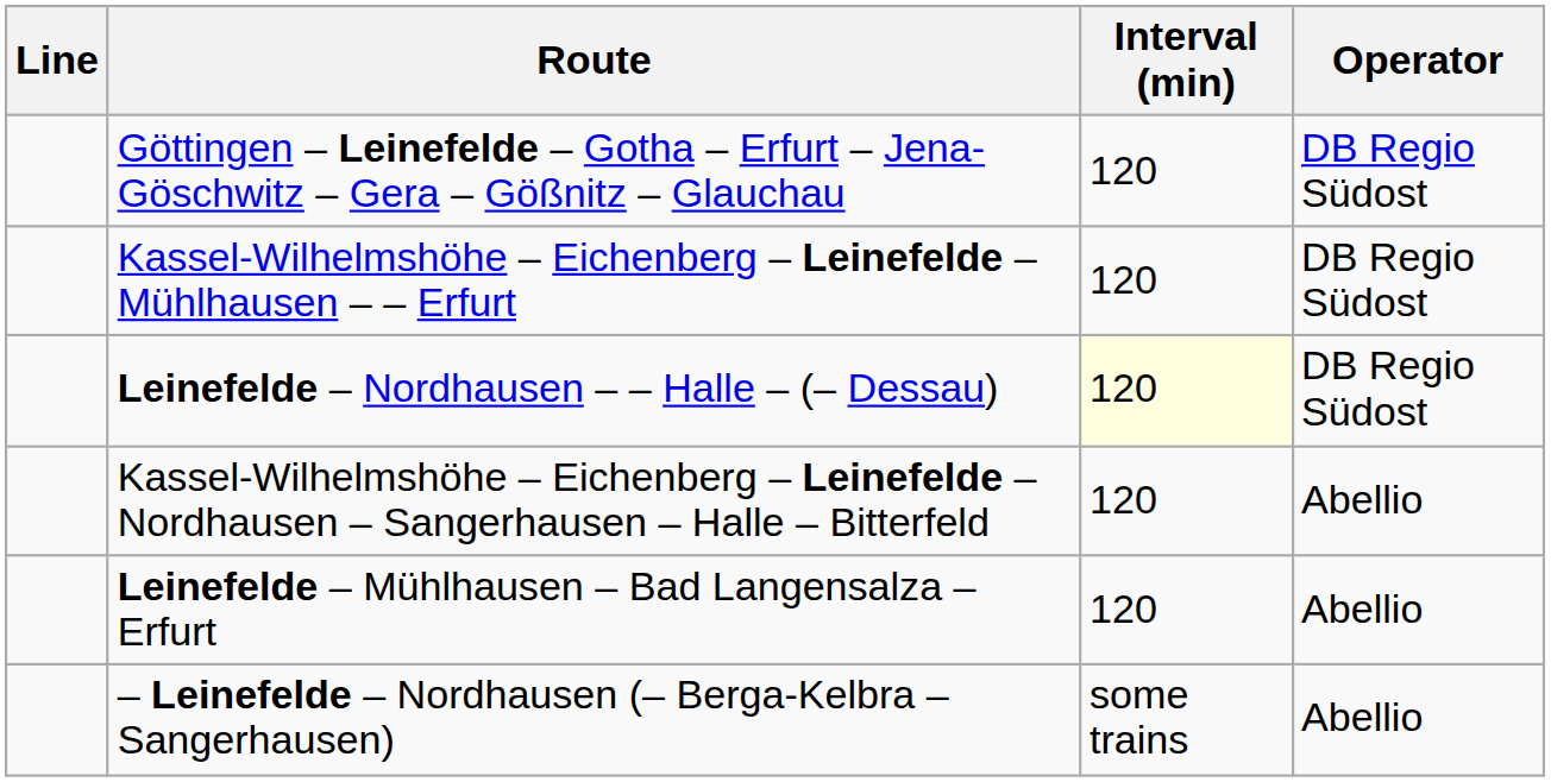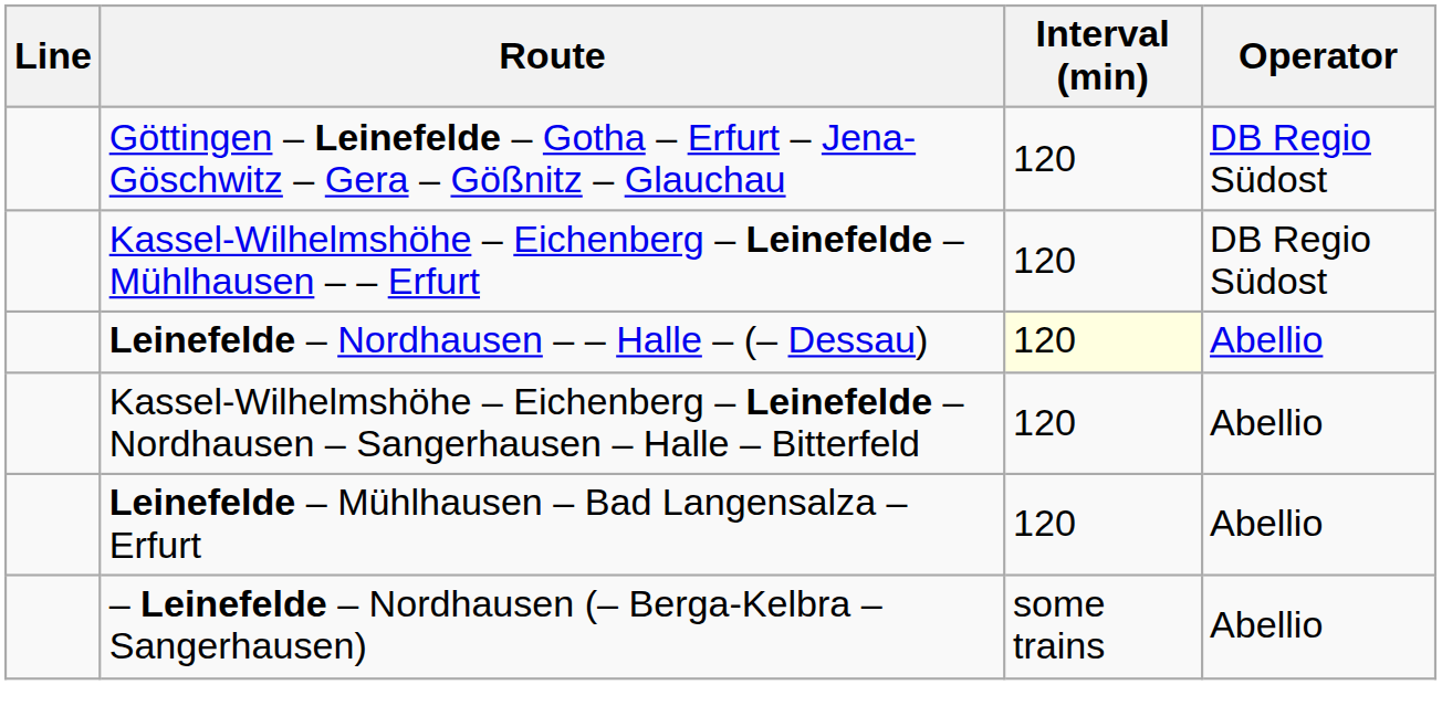Leinefelde – Nordhausen – – Halle – (– Dessau) | Operator: DB Regio Südost -> Abellio
